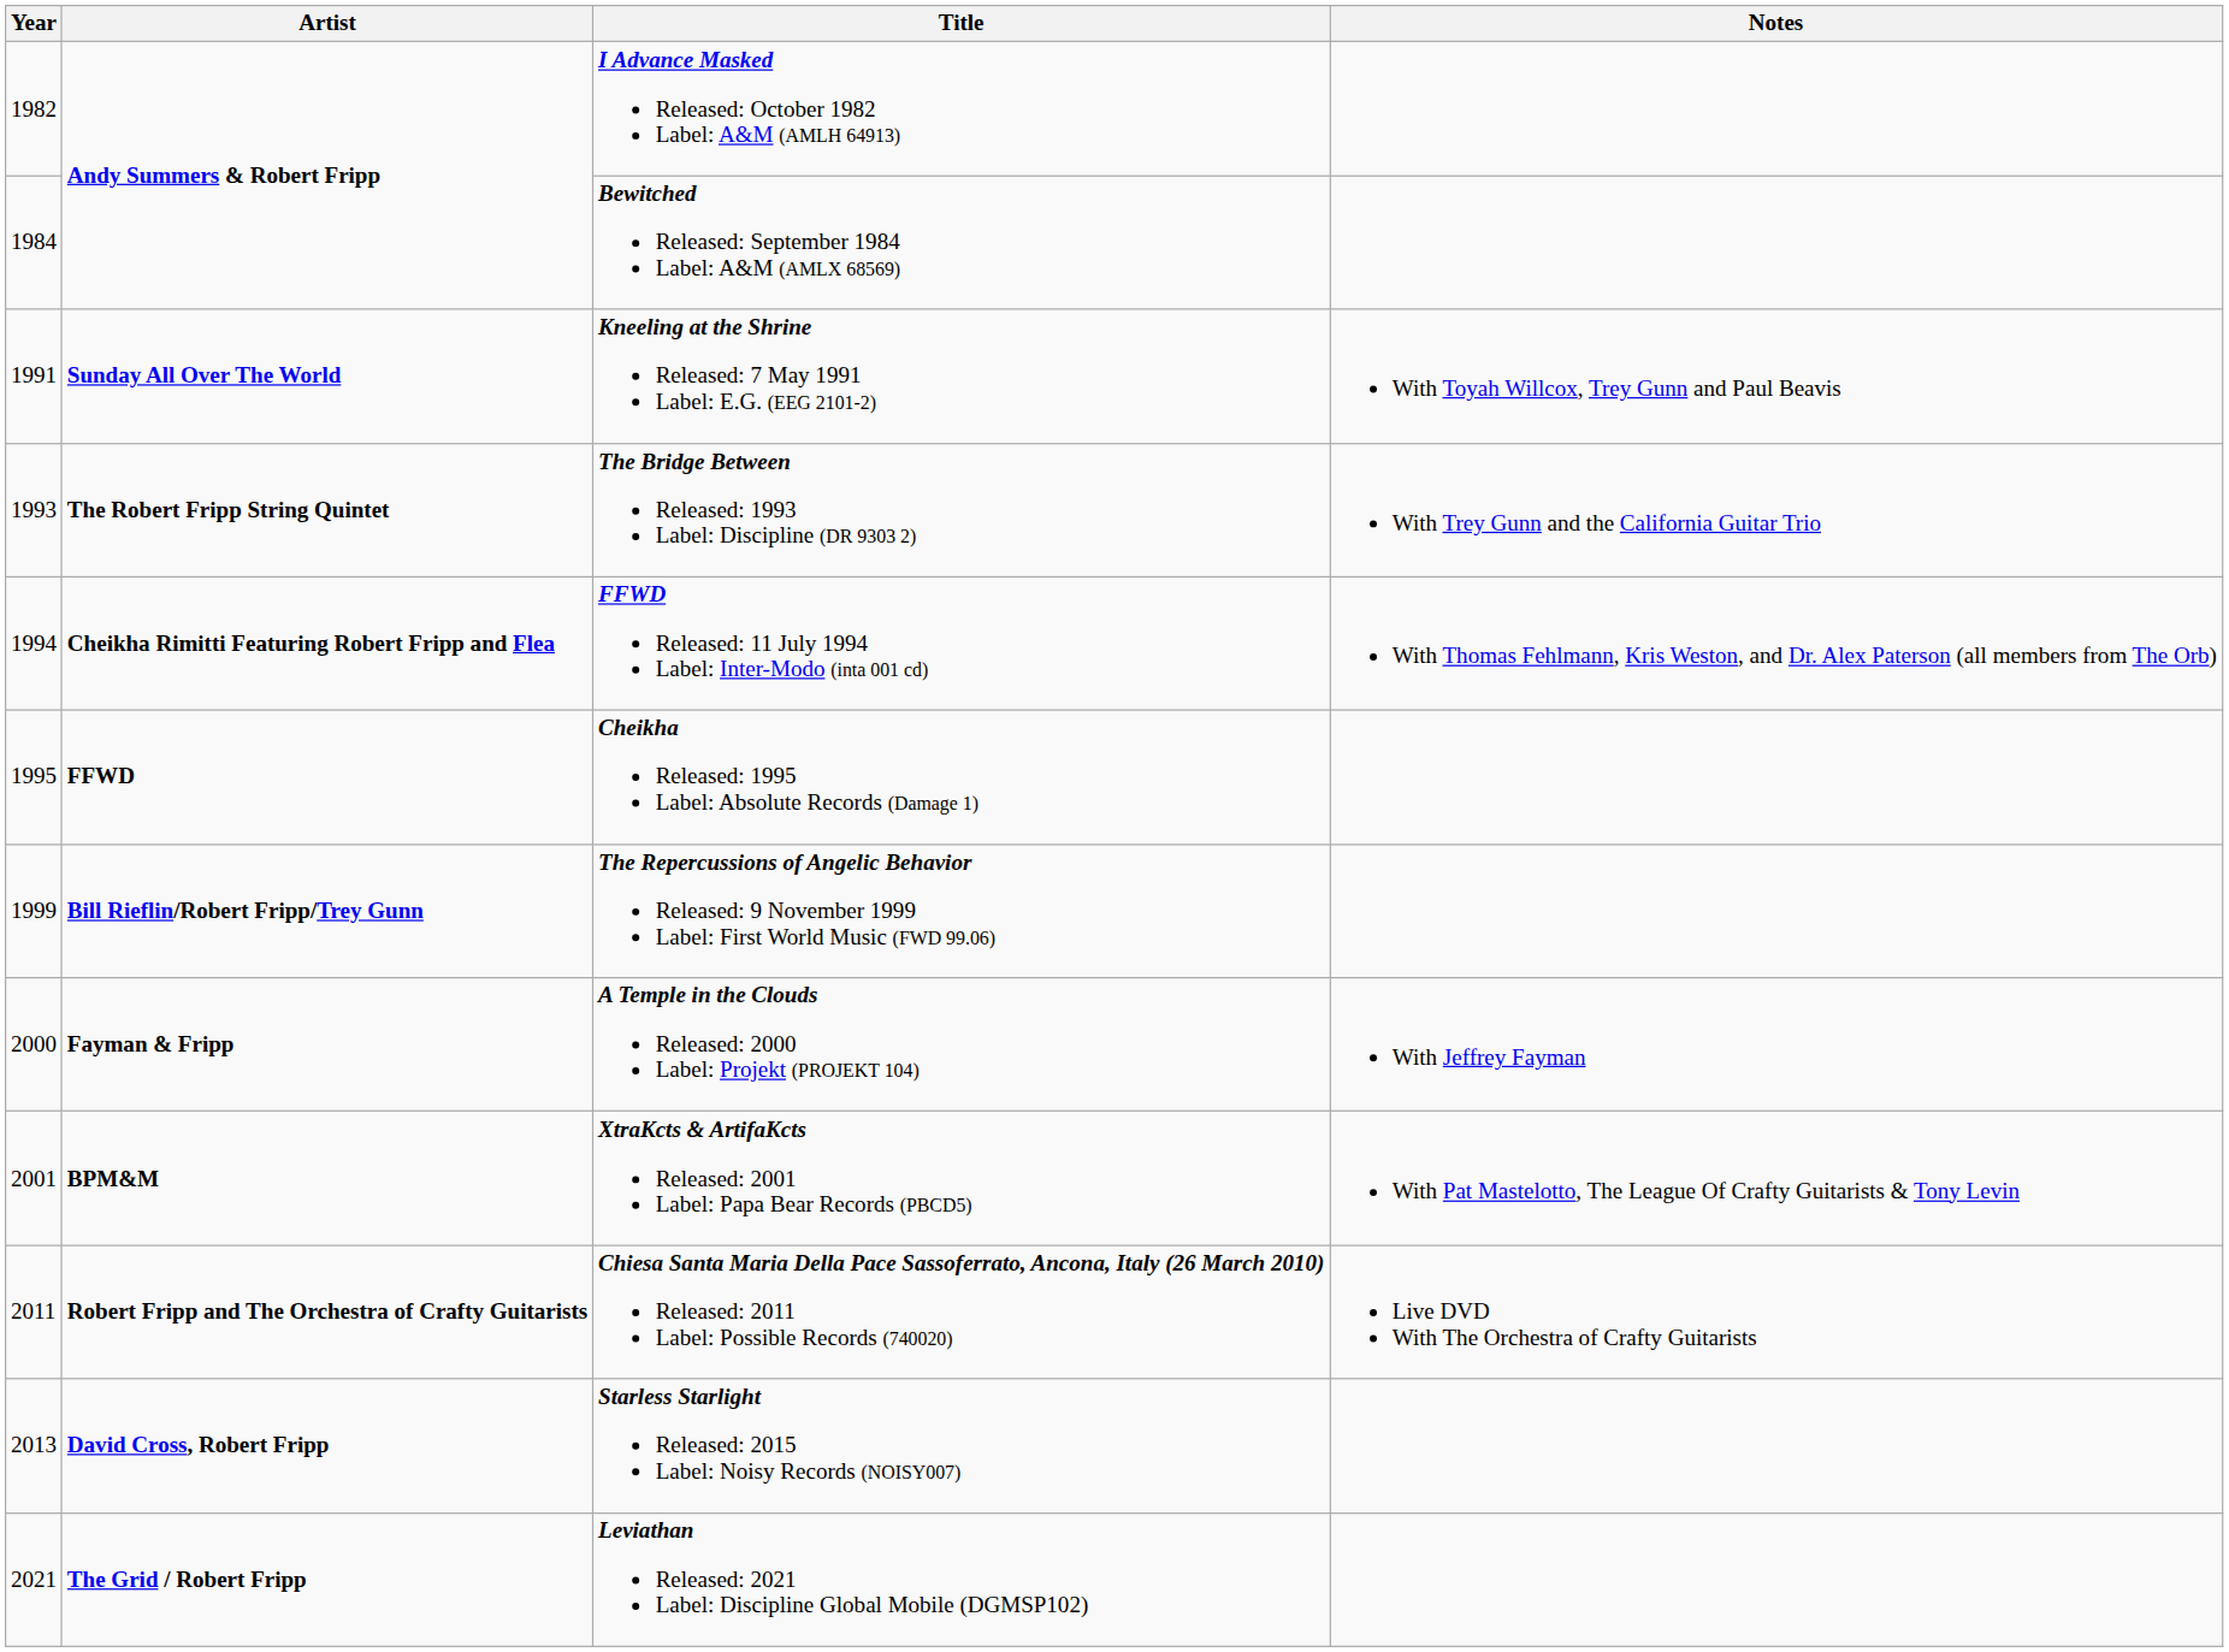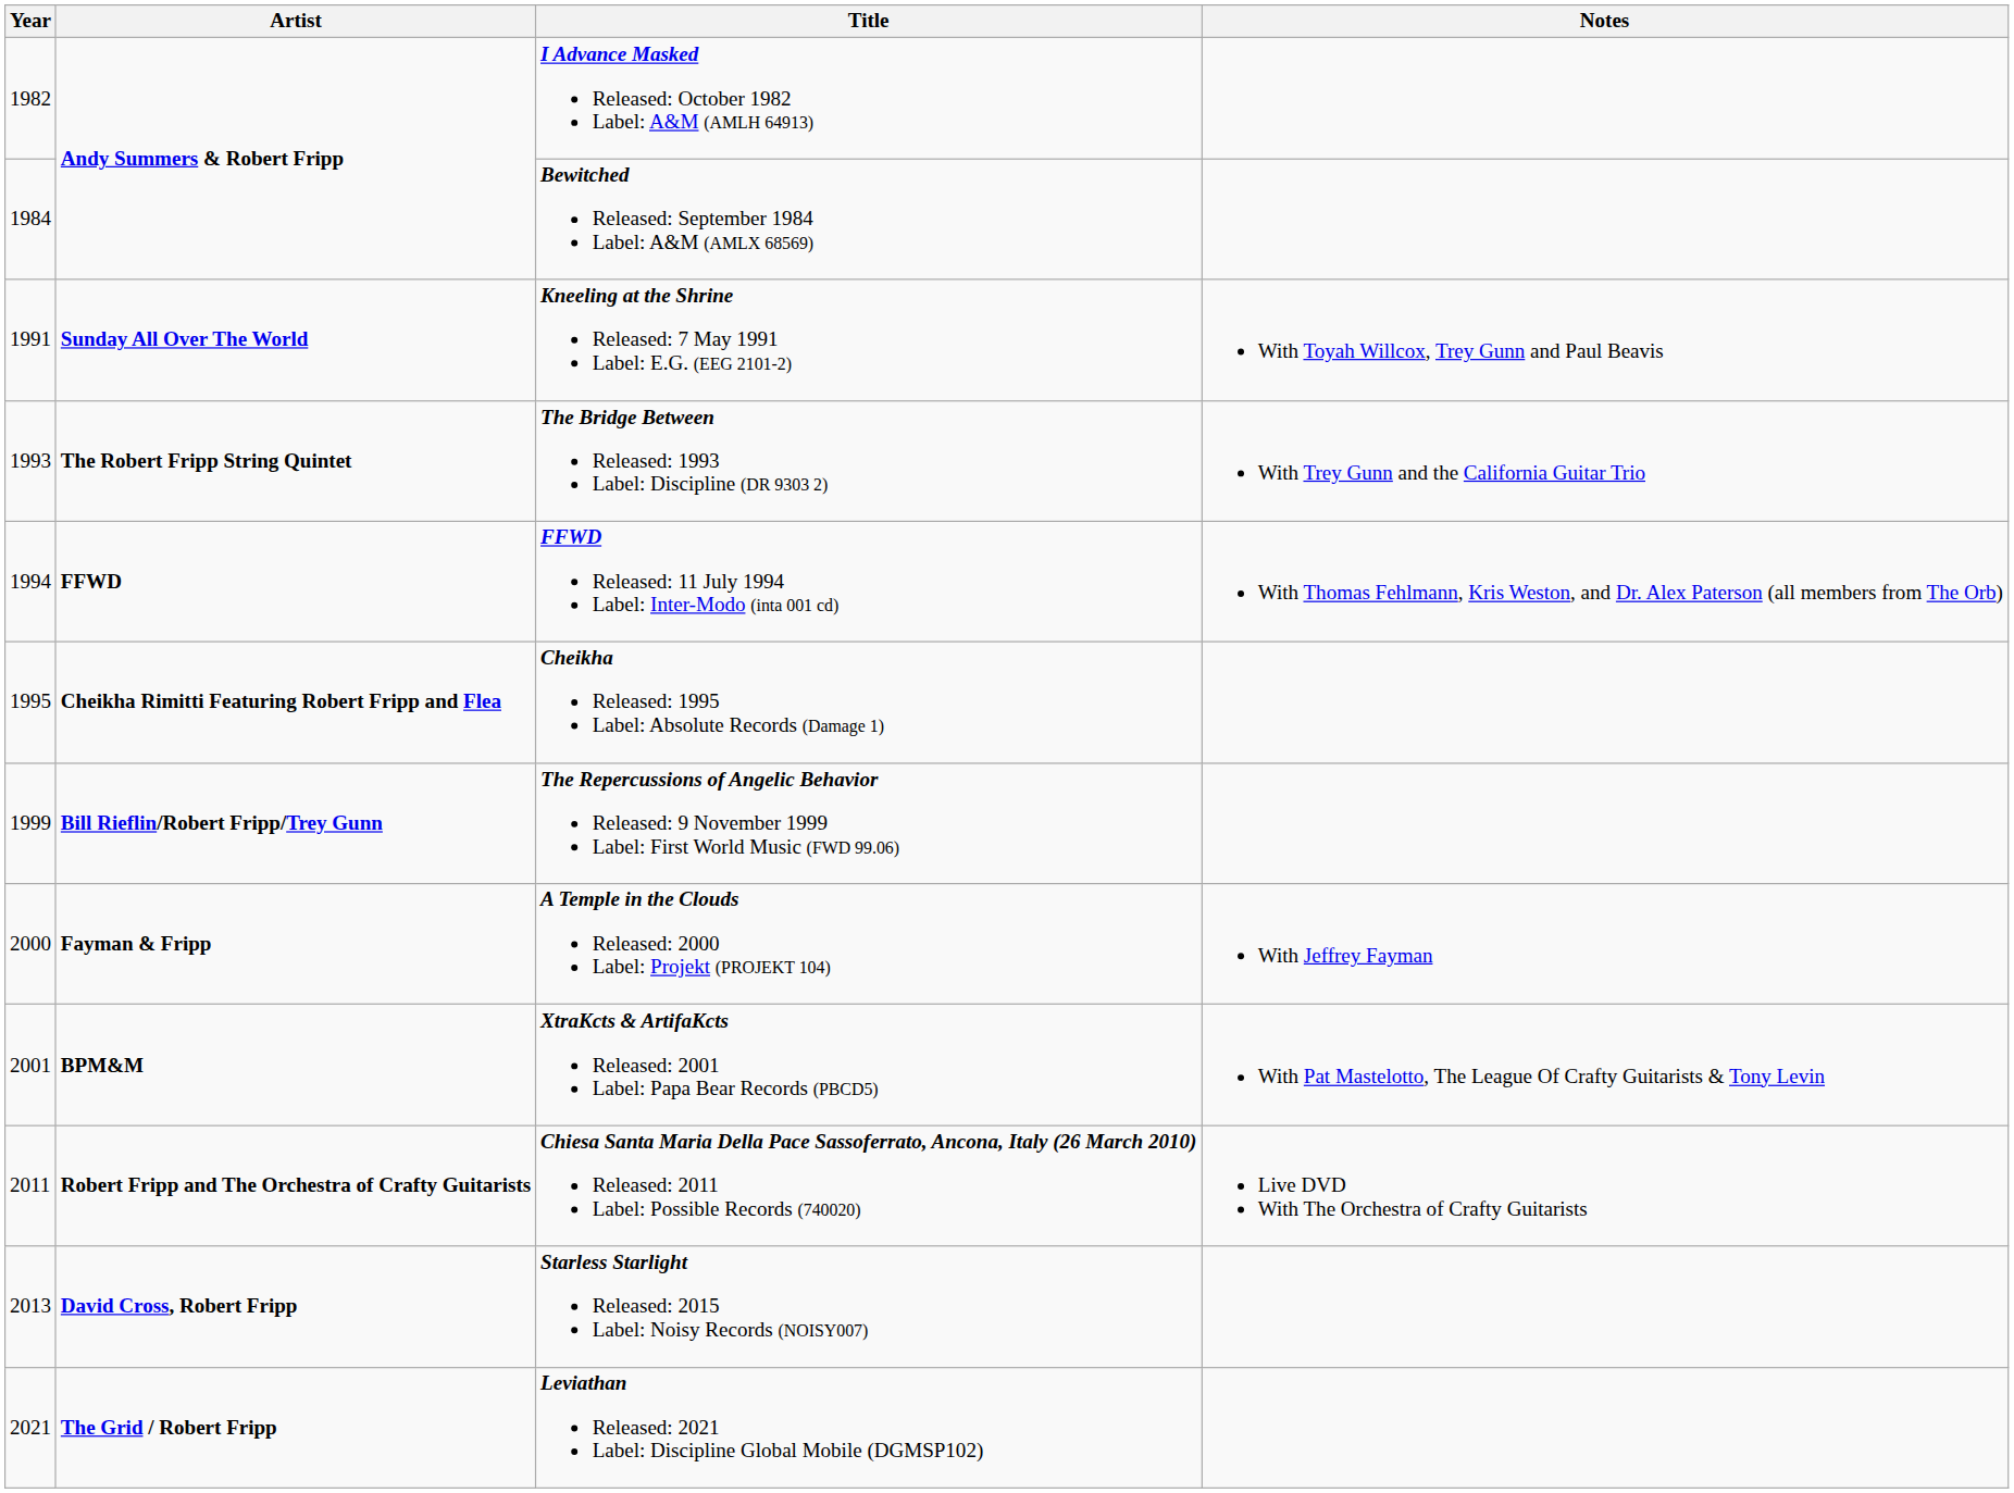FFWD Released: 11 July 1994 Label: Inter-Modo (inta 001 cd) | Artist: Cheikha Rimitti Featuring Robert Fripp and Flea -> FFWD
Cheikha Released: 1995 Label: Absolute Records (Damage 1) | Artist: FFWD -> Cheikha Rimitti Featuring Robert Fripp and Flea
